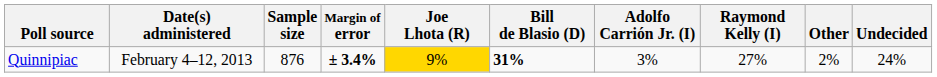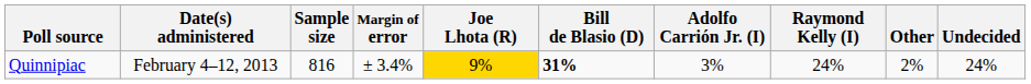Quinnipiac | Sample size: 876 -> 816
Quinnipiac | Margin of error: bold -> normal
Quinnipiac | Raymond Kelly (I): 27% -> 24%
